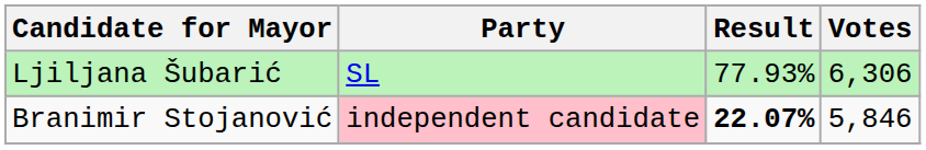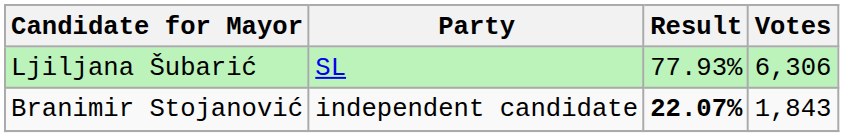Branimir Stojanović | Party: pink background -> no background
Branimir Stojanović | Votes: 5,846 -> 1,843
